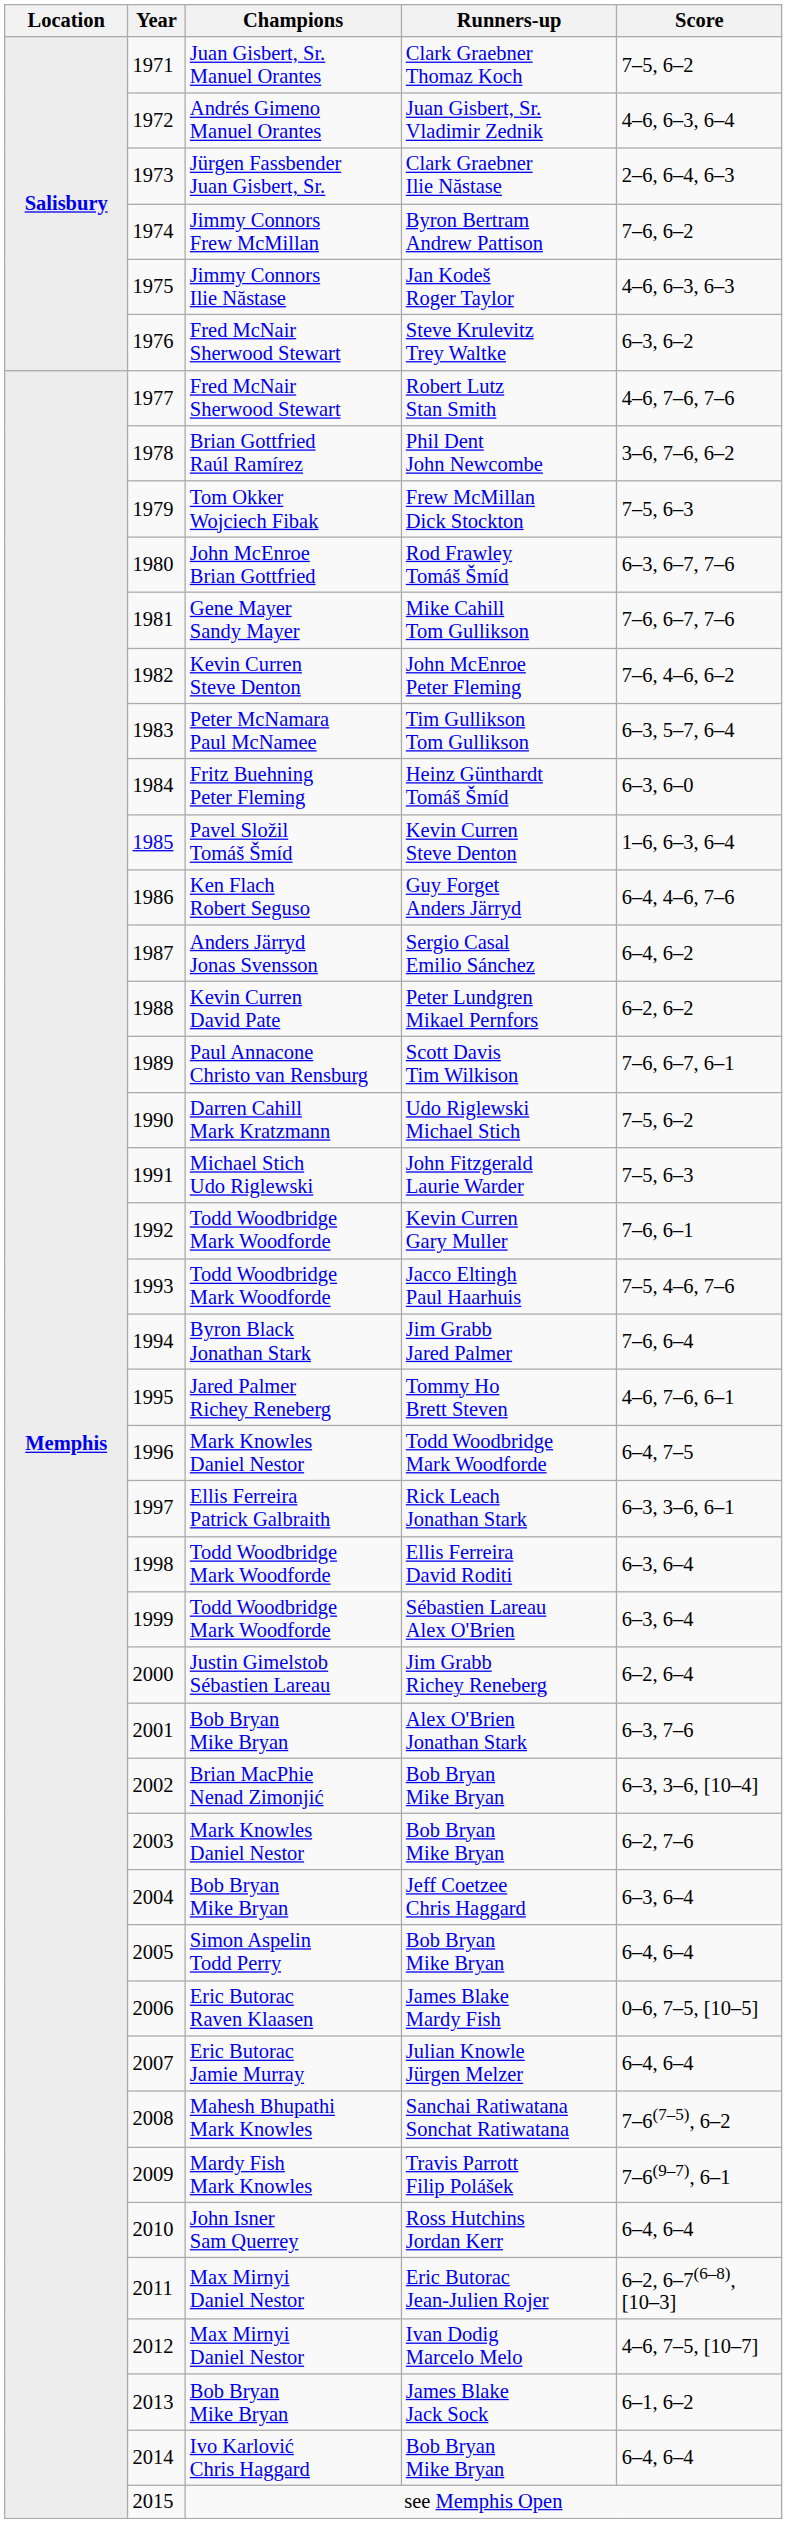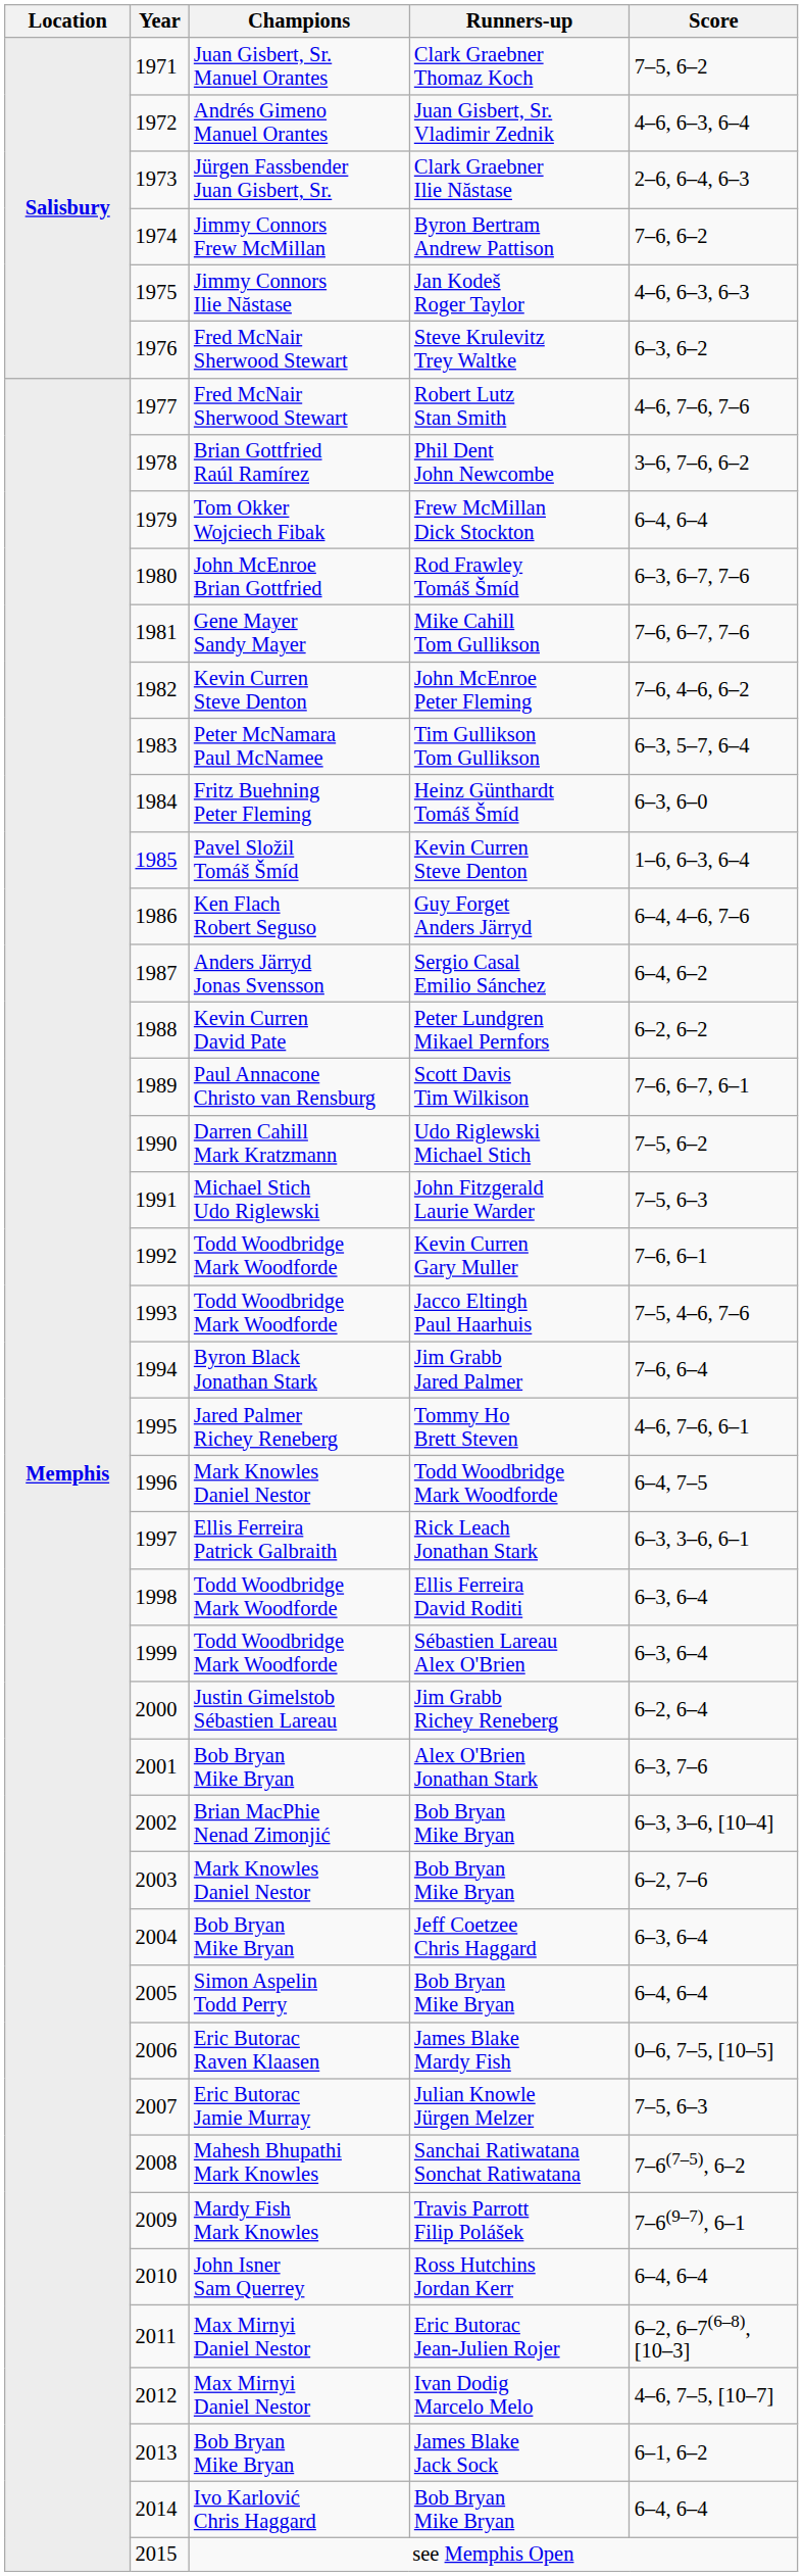Frew McMillan Dick Stockton | Score: 7–5, 6–3 -> 6–4, 6–4
Julian Knowle Jürgen Melzer | Score: 6–4, 6–4 -> 7–5, 6–3
